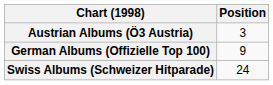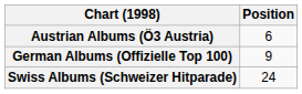Austrian Albums (Ö3 Austria) | Position: 3 -> 6
